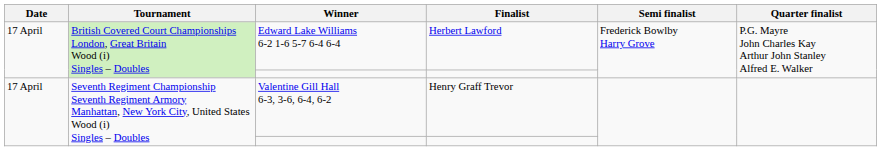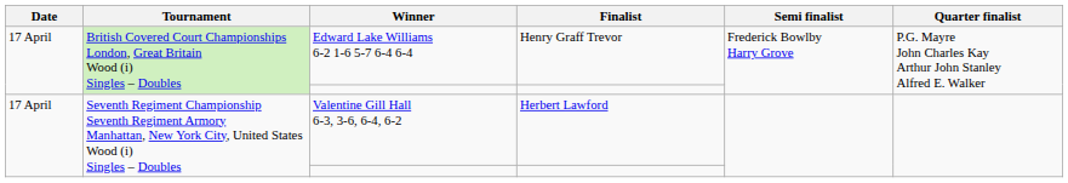Edward Lake Williams 6-2 1-6 5-7 6-4 6-4 | Finalist: Herbert Lawford -> Henry Graff Trevor
Valentine Gill Hall 6-3, 3-6, 6-4, 6-2 | Finalist: Henry Graff Trevor -> Herbert Lawford
